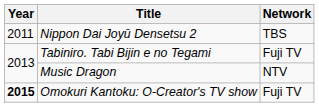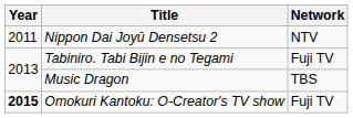Nippon Dai Joyū Densetsu 2 | Network: TBS -> NTV
Music Dragon | Network: NTV -> TBS
